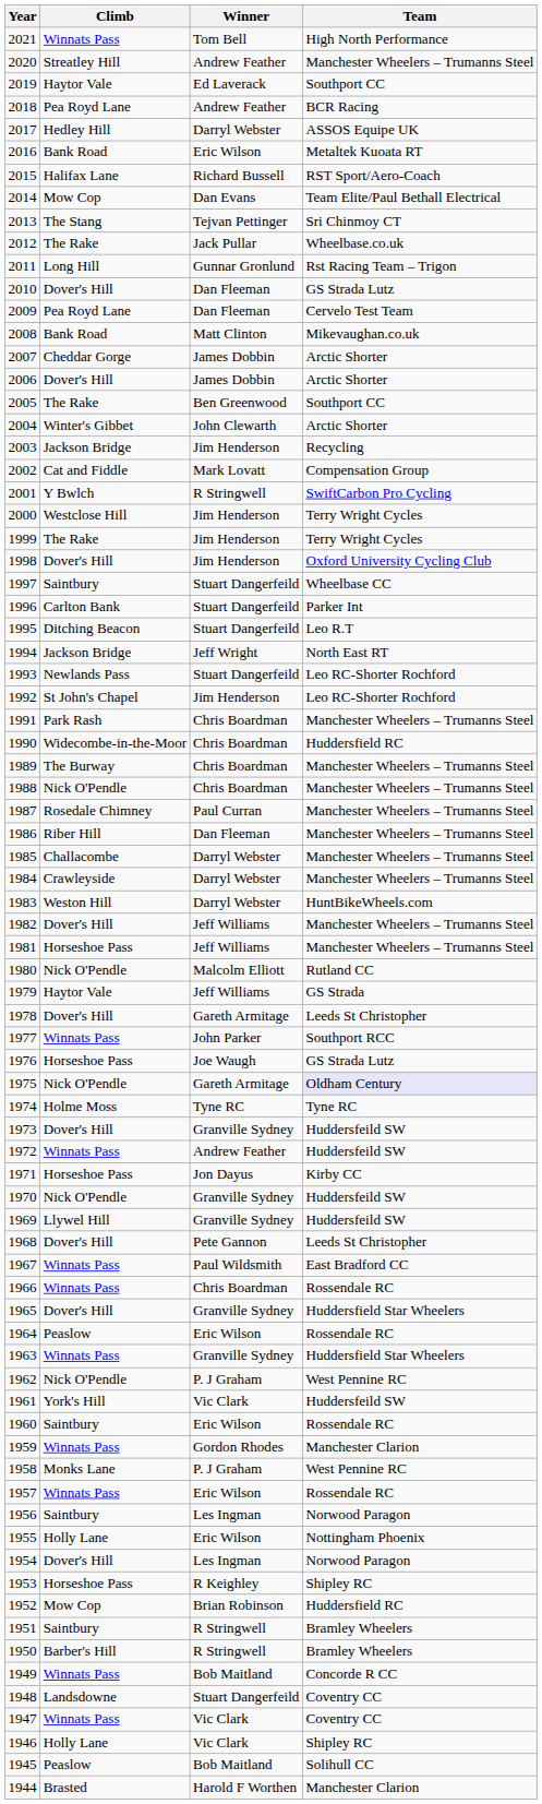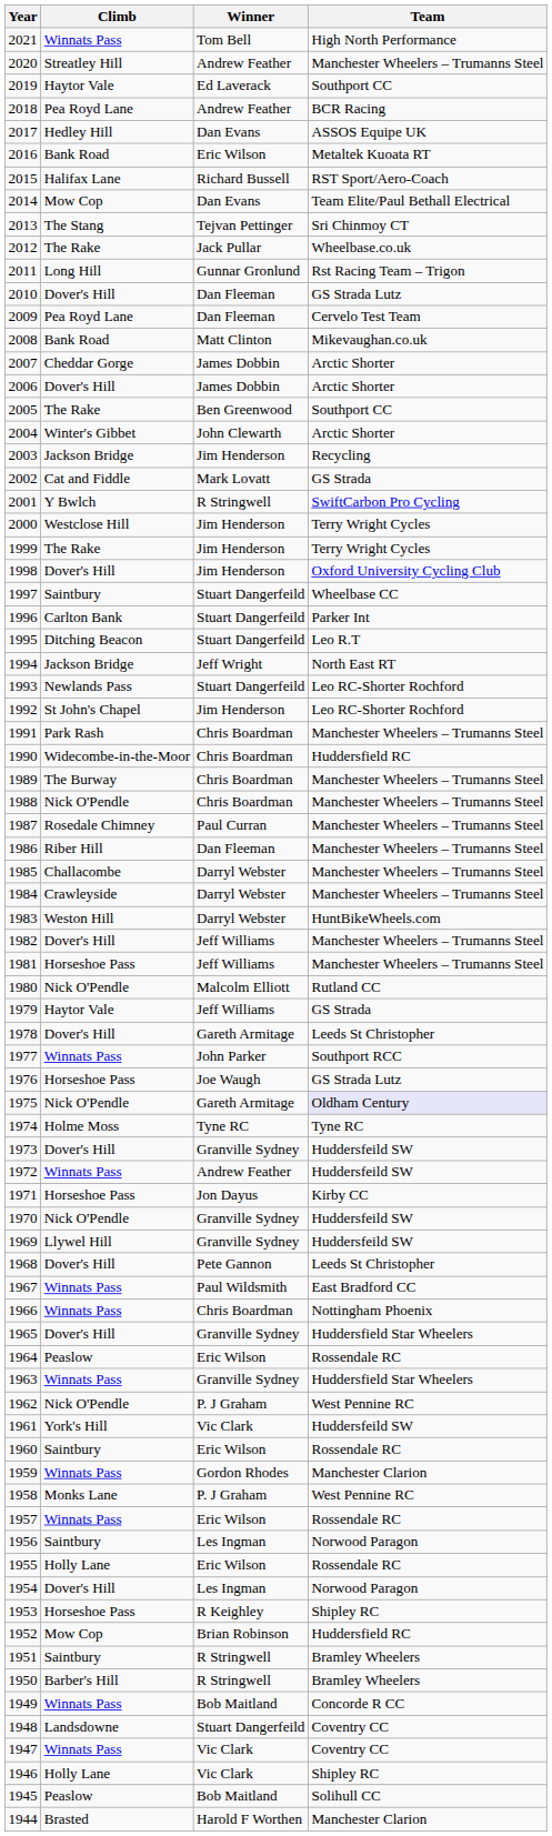2017 | Winner: Darryl Webster -> Dan Evans
2002 | Team: Compensation Group -> GS Strada
1966 | Team: Rossendale RC -> Nottingham Phoenix
1955 | Team: Nottingham Phoenix -> Rossendale RC
